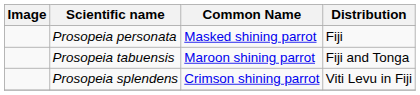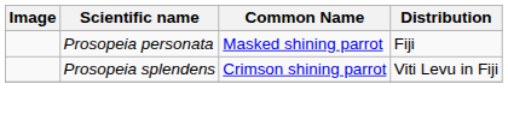- row: Prosopeia tabuensis | Maroon shining parrot | Fiji and Tonga
